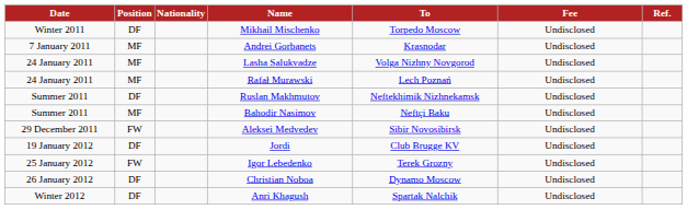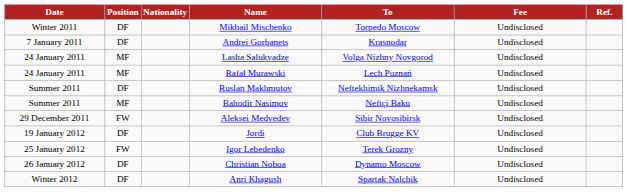Andrei Gorbanets | Position: MF -> DF
